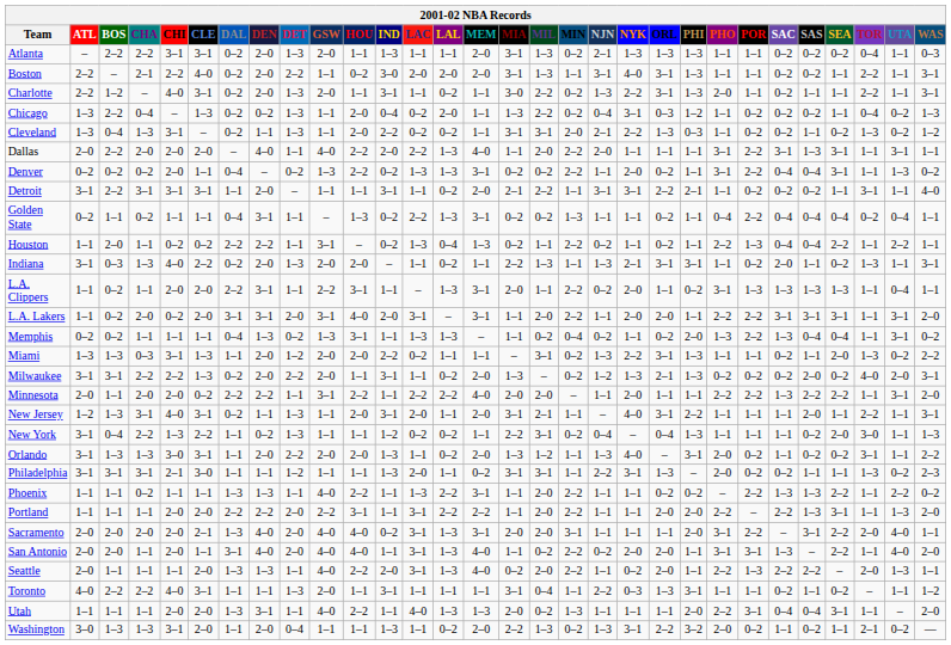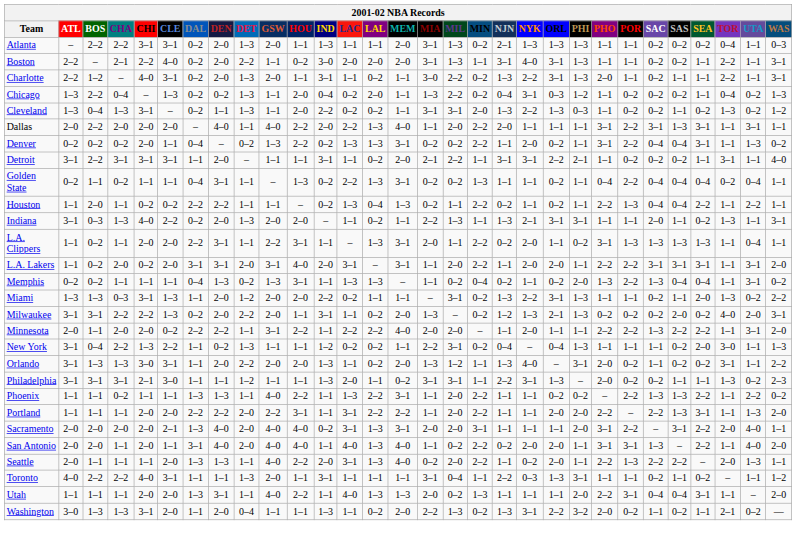Cleveland | NJN: 2–1 -> 1–3
Houston | GSW: 3–1 -> 1–1
Indiana | POR: 0–2 -> 1–1
- row: New Jersey | 1–2 | 1–3 | 3–1 | 4–0 | 3–1 | 0–2 | 1–1 | 1–3 | 1–1 | 2–0 | 3–1 | 2–0 | 1–1 | 2–0 | 3–1 | 2–1 | 1–1 | – | 4–0 | 3–1 | 2–2 | 1–1 | 1–1 | 1–1 | 2–0 | 1–1 | 2–2 | 1–1 | 3–1
San Antonio | LAC: 3–1 -> 4–0
